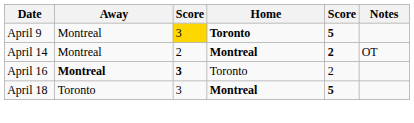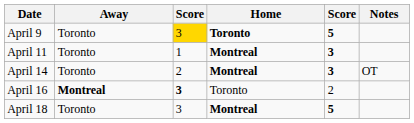April 9 | Away: Montreal -> Toronto
+ row: April 11 | Toronto | 1 | Montreal | 3
April 14 | Away: Montreal -> Toronto
April 14 | column 5: 2 -> 3
